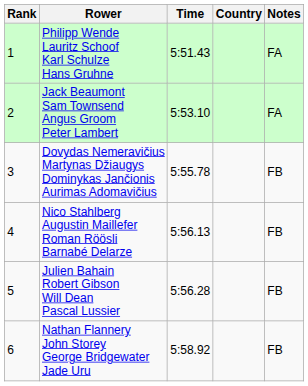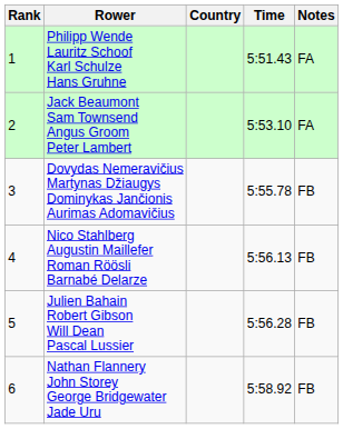columns swapped: Country <-> Time
